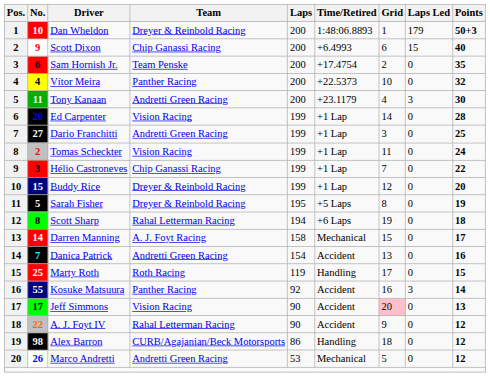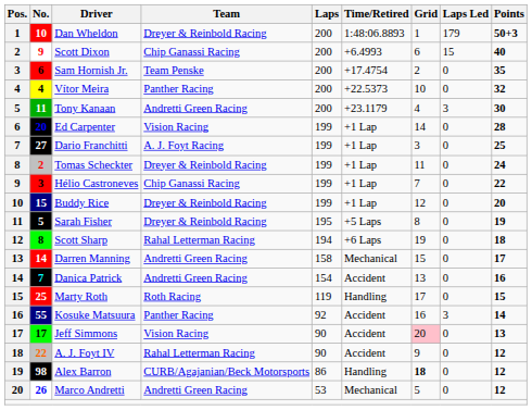Dario Franchitti | Team: Andretti Green Racing -> A. J. Foyt Racing
Tomas Scheckter | Team: Vision Racing -> Dreyer & Reinbold Racing
Darren Manning | Team: A. J. Foyt Racing -> Andretti Green Racing
Alex Barron | Grid: normal -> bold
